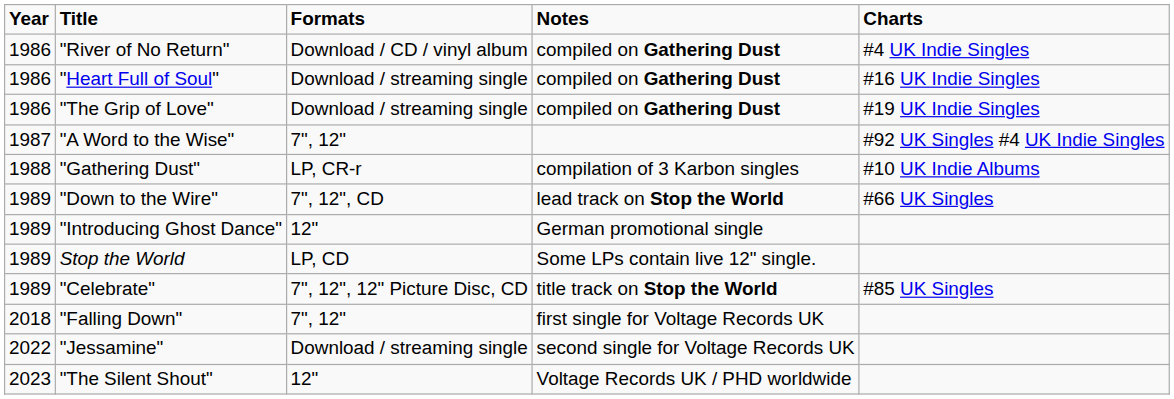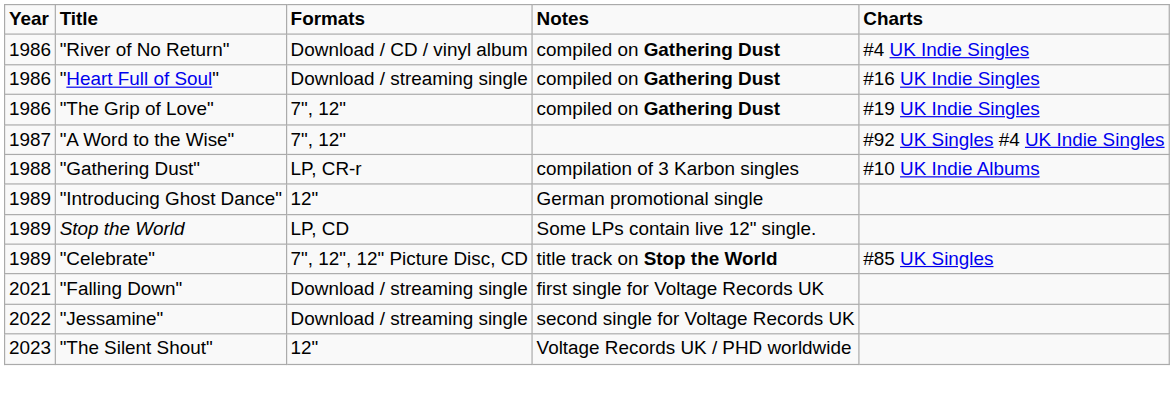"The Grip of Love" | Formats: Download / streaming single -> 7", 12"
- row: 1989 | "Down to the Wire" | 7", 12", CD | lead track on Stop the World | #66 UK Singles
"Falling Down" | Year: 2018 -> 2021
"Falling Down" | Formats: 7", 12" -> Download / streaming single
